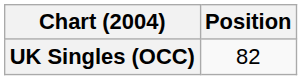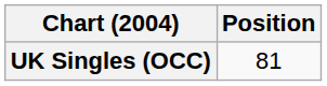UK Singles (OCC) | Position: 82 -> 81
